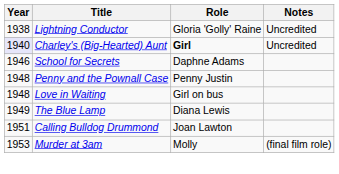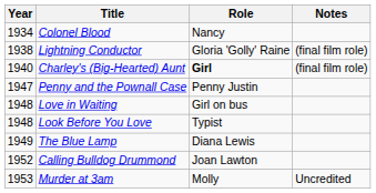+ row: 1934 | Colonel Blood | Nancy
Lightning Conductor | Notes: Uncredited -> (final film role)
Charley's (Big-Hearted) Aunt | Year: lavender background -> no background
Charley's (Big-Hearted) Aunt | Notes: Uncredited -> (final film role)
- row: 1946 | School for Secrets | Daphne Adams
Penny and the Pownall Case | Year: 1948 -> 1947
+ row: 1948 | Look Before You Love | Typist
Calling Bulldog Drummond | Year: 1951 -> 1952
Murder at 3am | Notes: (final film role) -> Uncredited
